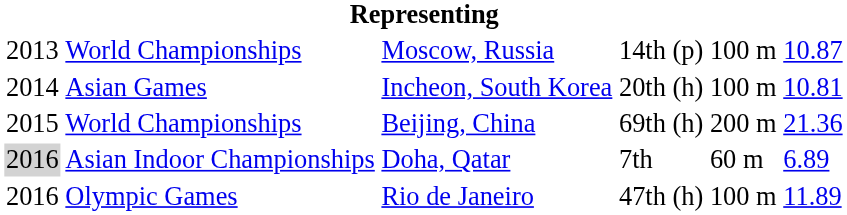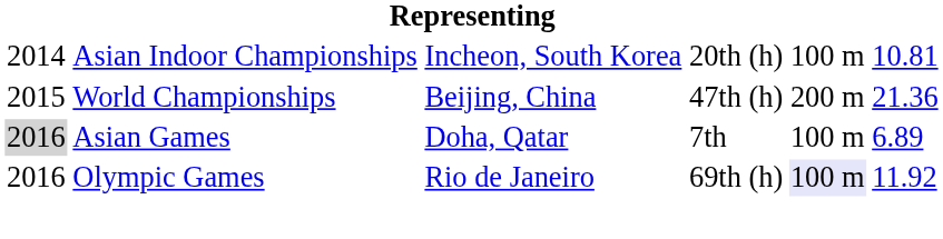- row: 2013 | World Championships | Moscow, Russia | 14th (p) | 100 m | 10.87
Incheon, South Korea | column 2: Asian Games -> Asian Indoor Championships
Beijing, China | column 4: 69th (h) -> 47th (h)
Doha, Qatar | column 2: Asian Indoor Championships -> Asian Games
Doha, Qatar | column 5: 60 m -> 100 m
Rio de Janeiro | column 4: 47th (h) -> 69th (h)
Rio de Janeiro | column 5: no background -> lavender background
Rio de Janeiro | column 6: 11.89 -> 11.92
